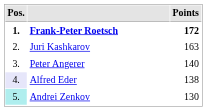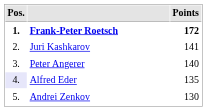Juri Kashkarov | Points: 163 -> 141
Alfred Eder | Points: 138 -> 135
Andrei Zenkov | Pos.: paleturquoise background -> no background
